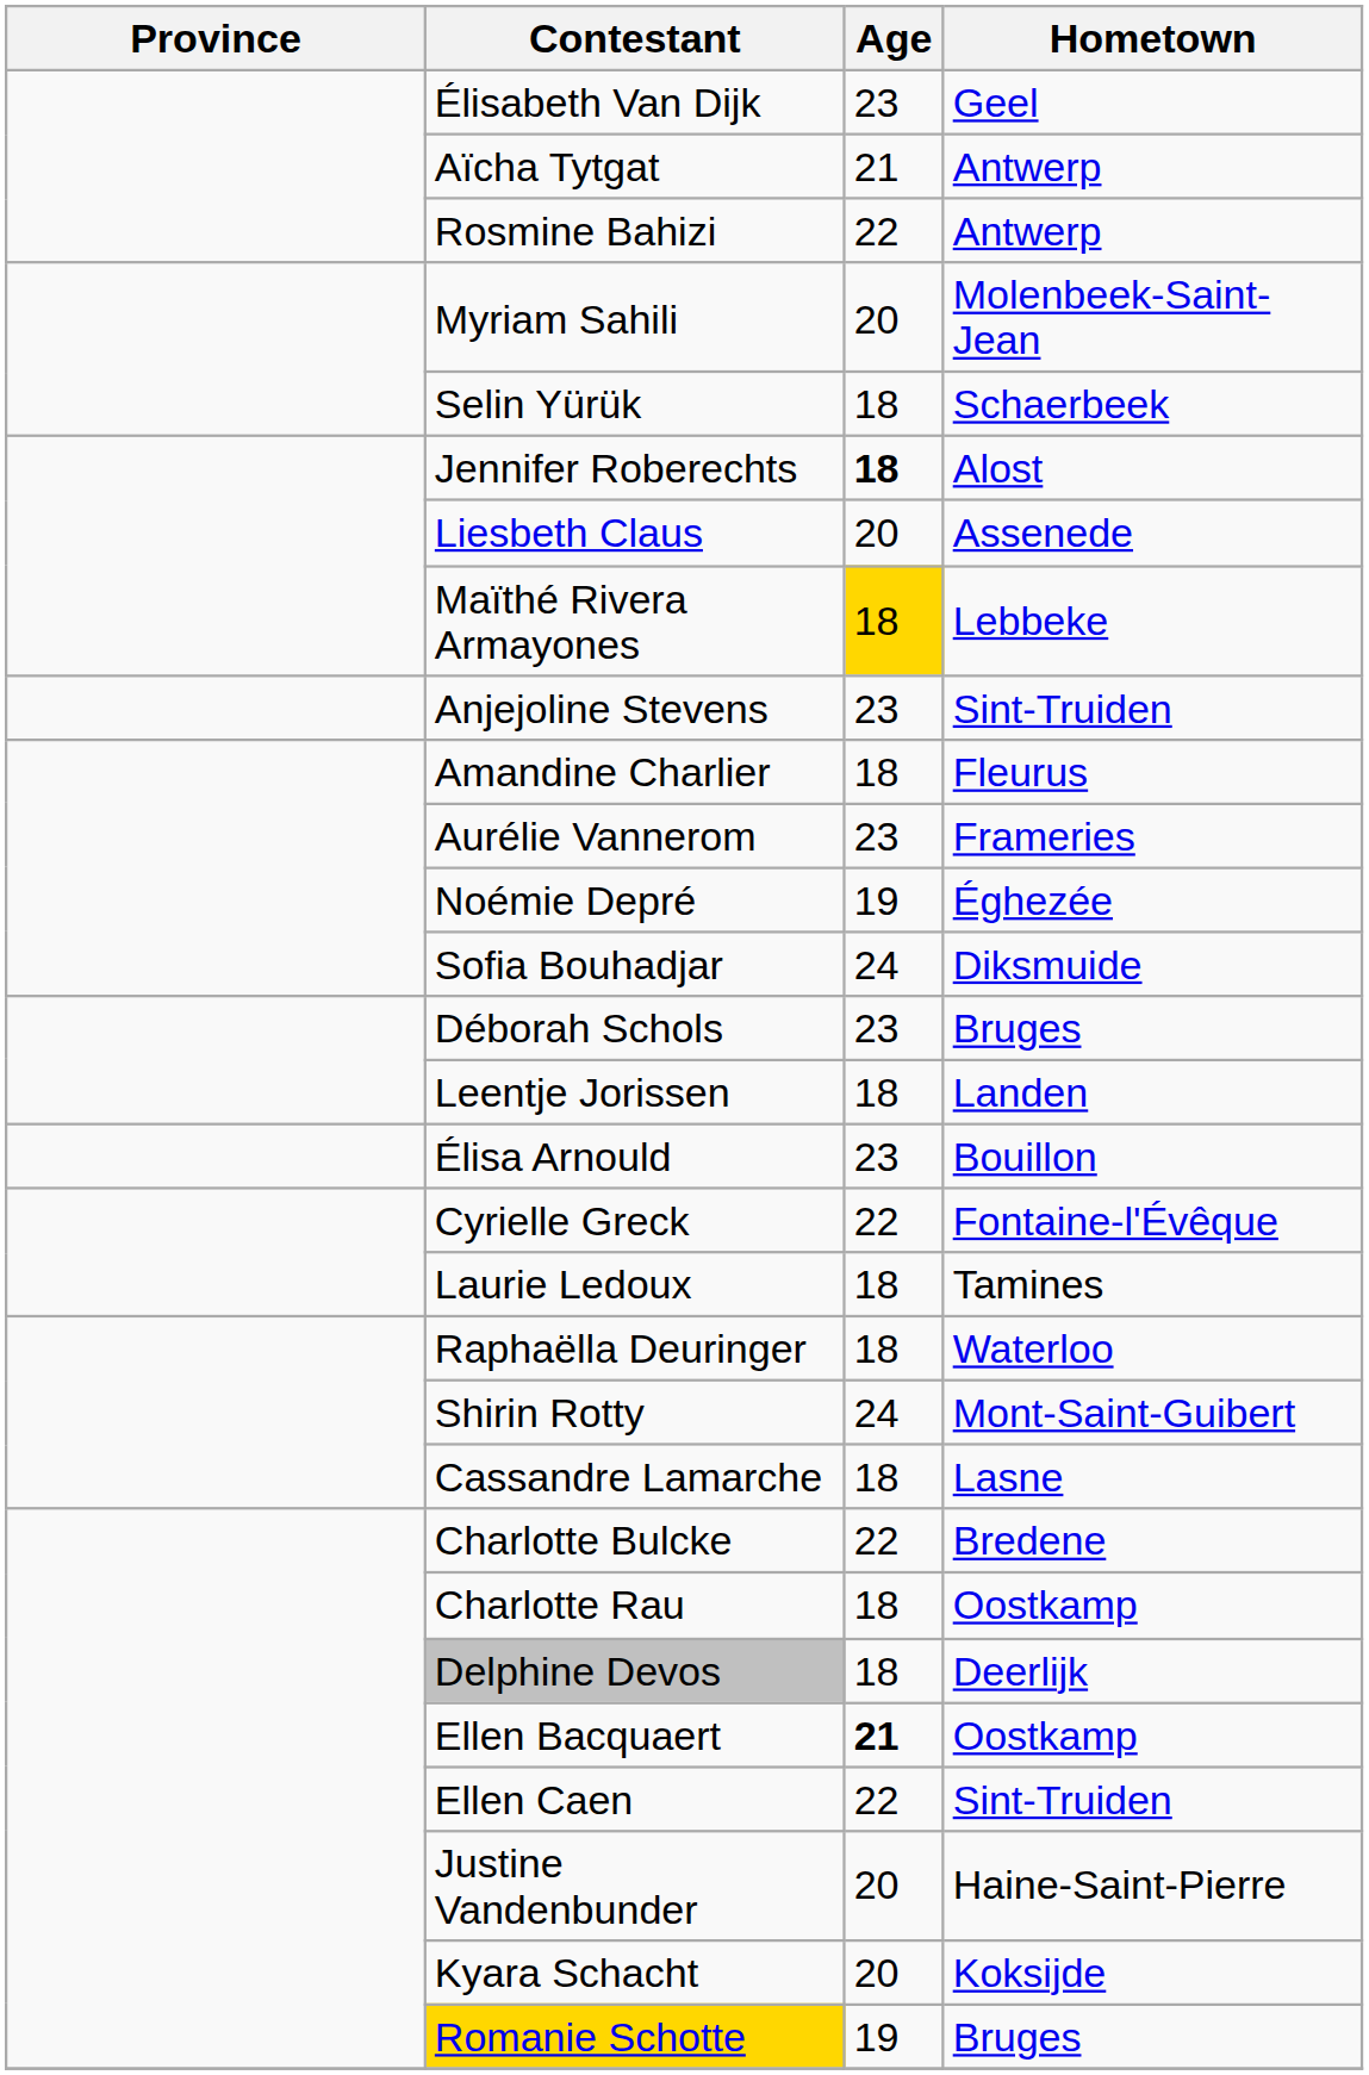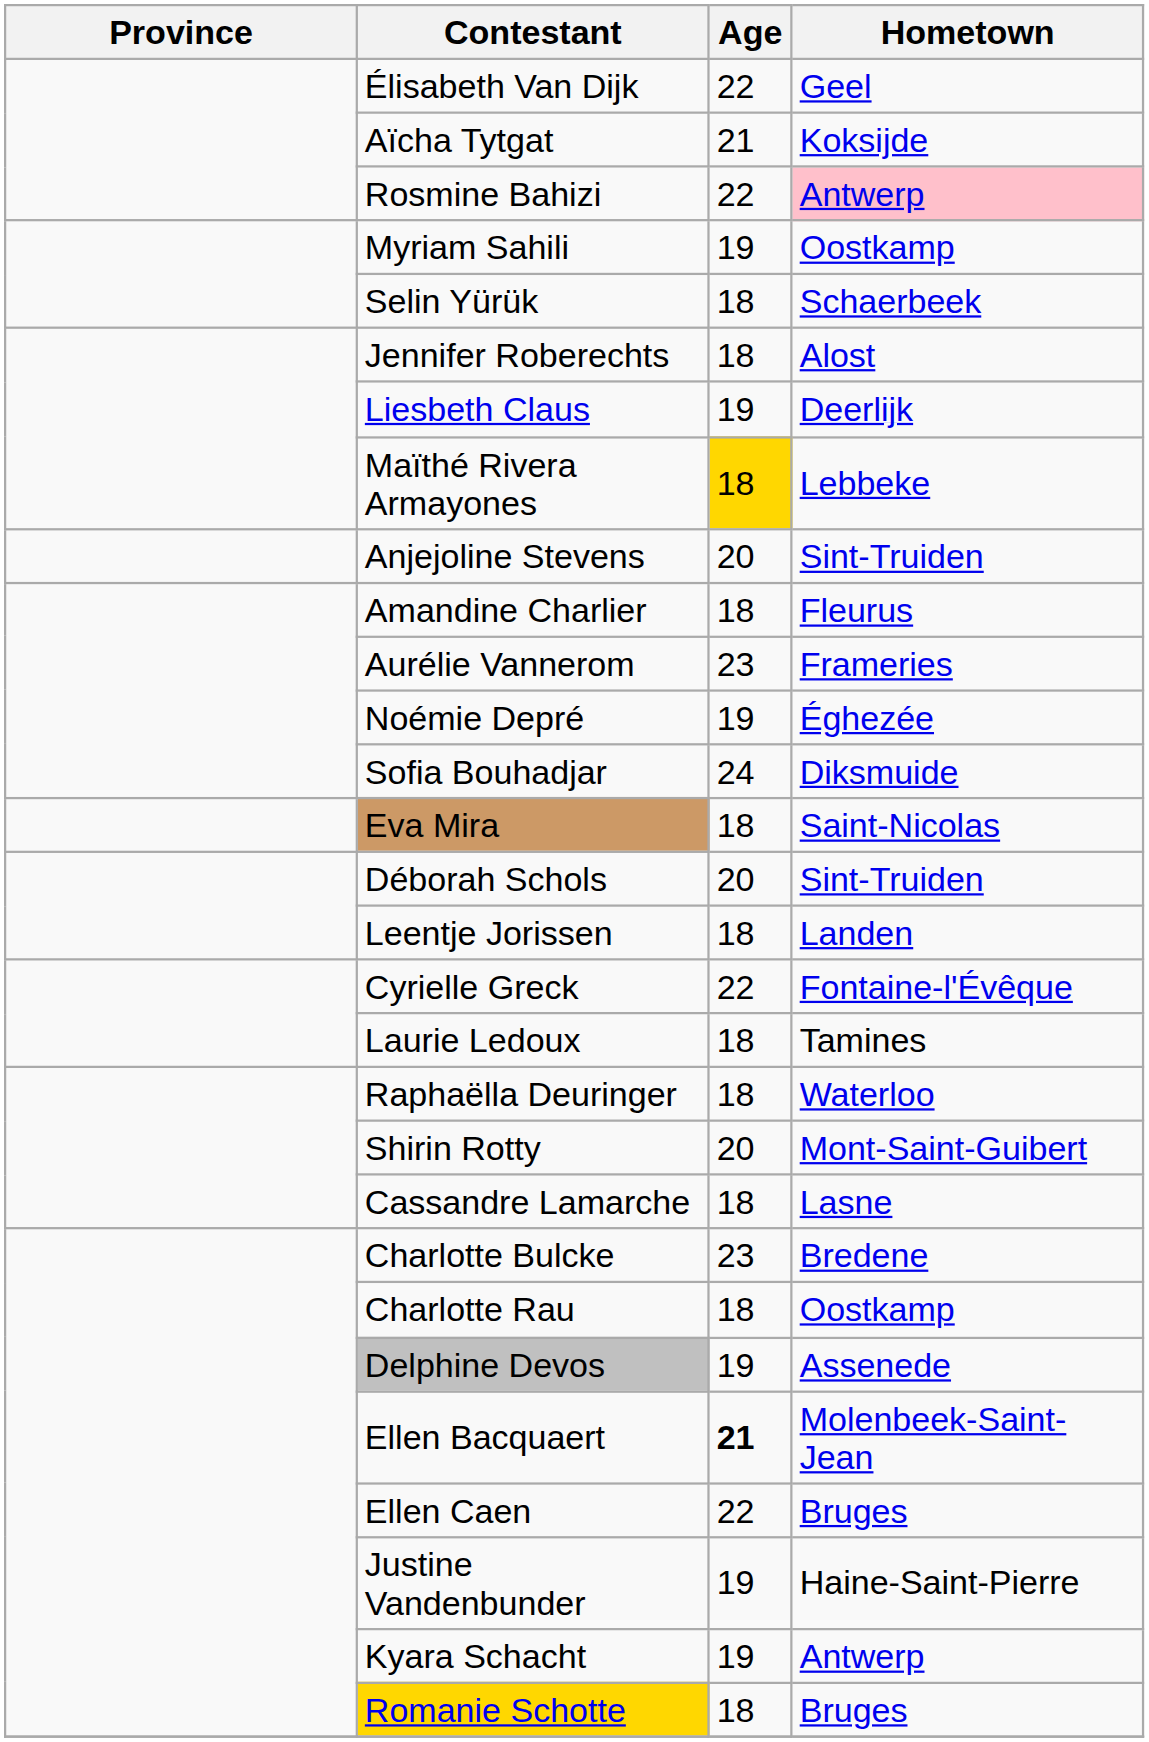Élisabeth Van Dijk | Age: 23 -> 22
Aïcha Tytgat | Hometown: Antwerp -> Koksijde
Rosmine Bahizi | Hometown: no background -> pink background
Myriam Sahili | Age: 20 -> 19
Myriam Sahili | Hometown: Molenbeek-Saint-Jean -> Oostkamp
Jennifer Roberechts | Age: bold -> normal
Liesbeth Claus | Age: 20 -> 19
Liesbeth Claus | Hometown: Assenede -> Deerlijk
Anjejoline Stevens | Age: 23 -> 20
+ row: Eva Mira | 18 | Saint-Nicolas
Déborah Schols | Age: 23 -> 20
Déborah Schols | Hometown: Bruges -> Sint-Truiden
- row: Élisa Arnould | 23 | Bouillon
Shirin Rotty | Age: 24 -> 20
Charlotte Bulcke | Age: 22 -> 23
Delphine Devos | Age: 18 -> 19
Delphine Devos | Hometown: Deerlijk -> Assenede
Ellen Bacquaert | Hometown: Oostkamp -> Molenbeek-Saint-Jean
Ellen Caen | Hometown: Sint-Truiden -> Bruges
Justine Vandenbunder | Age: 20 -> 19
Kyara Schacht | Age: 20 -> 19
Kyara Schacht | Hometown: Koksijde -> Antwerp
Romanie Schotte | Age: 19 -> 18
